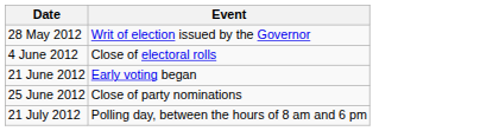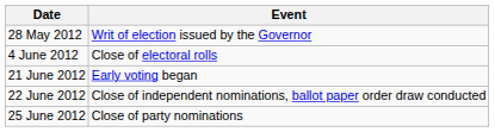+ row: 22 June 2012 | Close of independent nominations, ballot paper order draw conducted
- row: 21 July 2012 | Polling day, between the hours of 8 am and 6 pm
